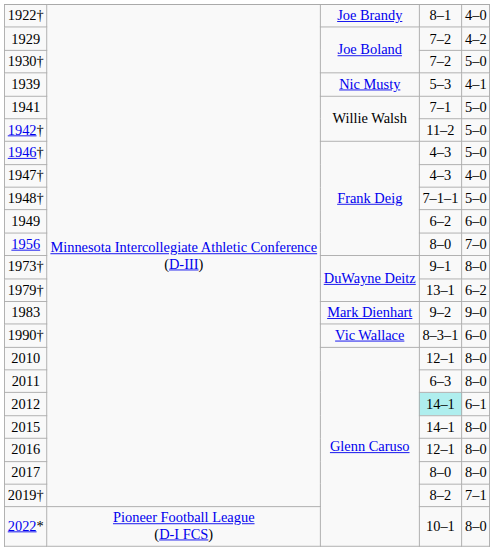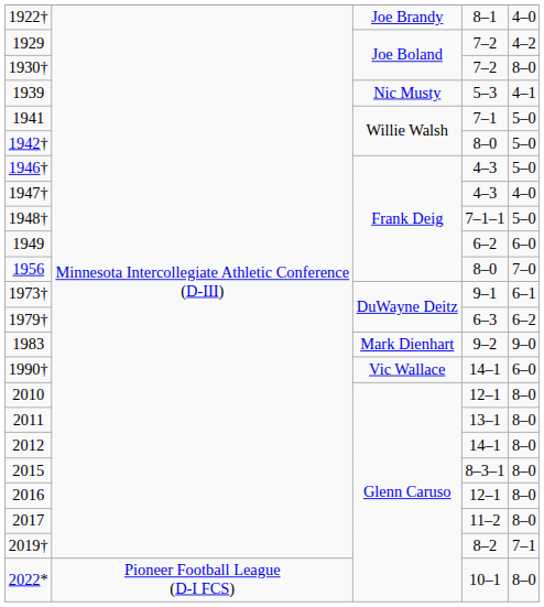1930† | column 5: 5–0 -> 8–0
1942† | column 4: 11–2 -> 8–0
1973† | column 5: 8–0 -> 6–1
1979† | column 4: 13–1 -> 6–3
1990† | column 4: 8–3–1 -> 14–1
2011 | column 4: 6–3 -> 13–1
2012 | column 4: paleturquoise background -> no background
2012 | column 5: 6–1 -> 8–0
2015 | column 4: 14–1 -> 8–3–1
2017 | column 4: 8–0 -> 11–2
